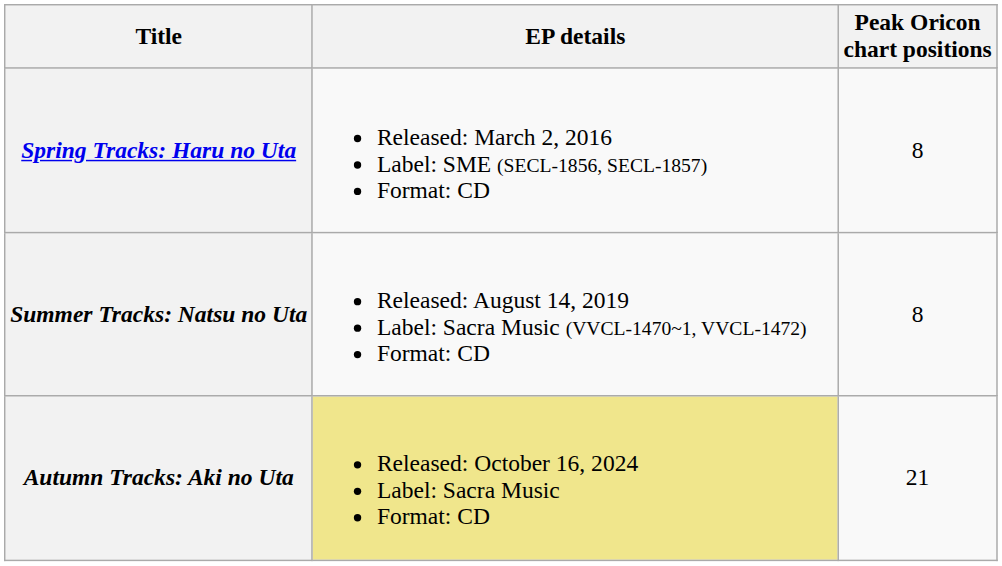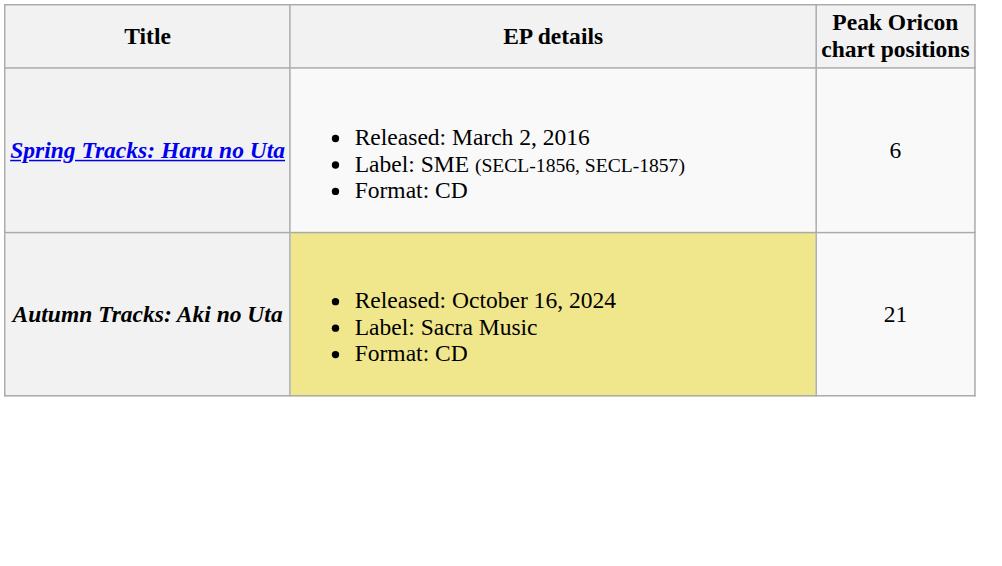Spring Tracks: Haru no Uta | Peak Oricon chart positions: 8 -> 6
- row: Summer Tracks: Natsu no Uta | Released: August 14, 2019 Label: Sacra Music (VVCL-1470~1, VVCL-1472) Format: CD | 8
